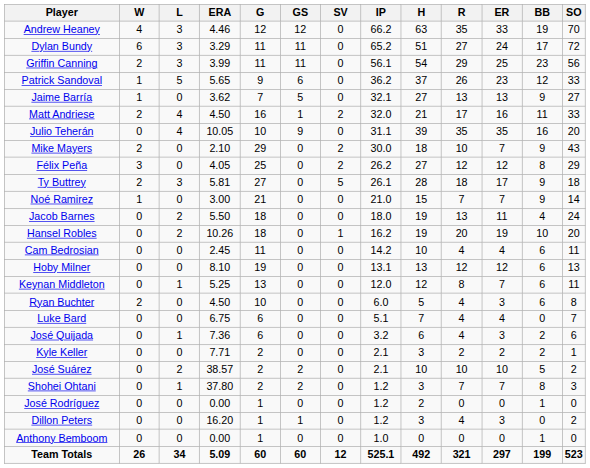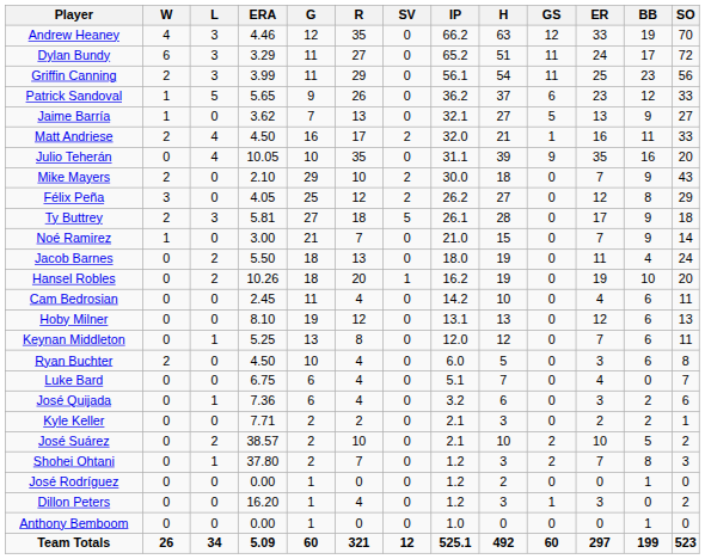columns swapped: GS <-> R
